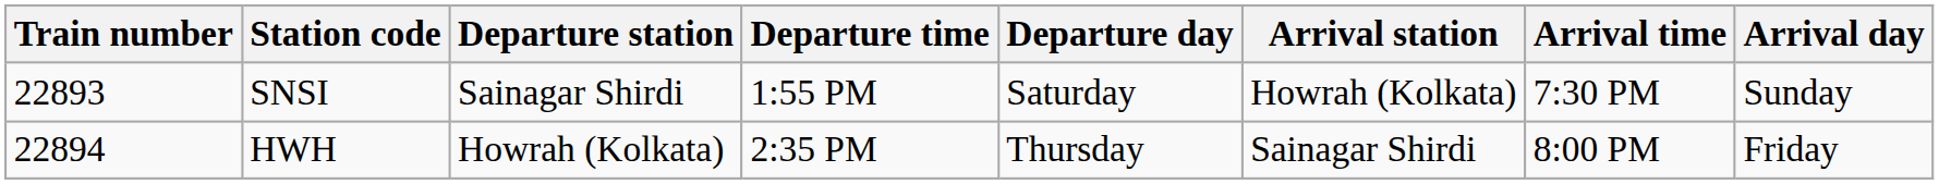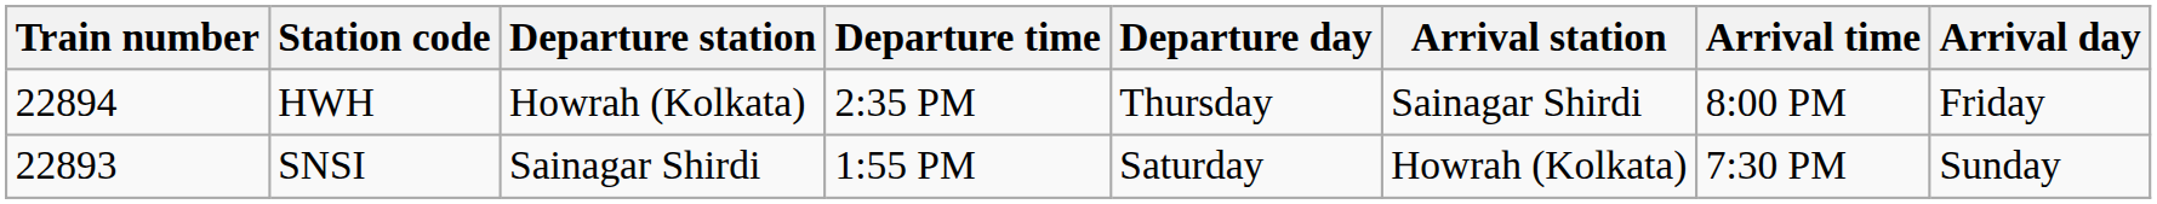rows swapped: SNSI <-> HWH
